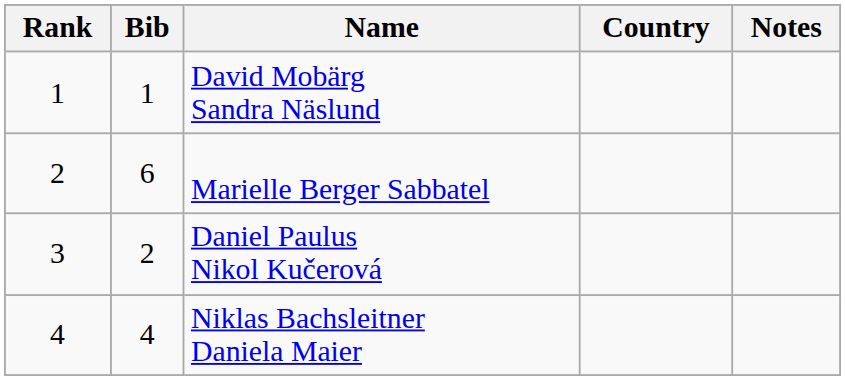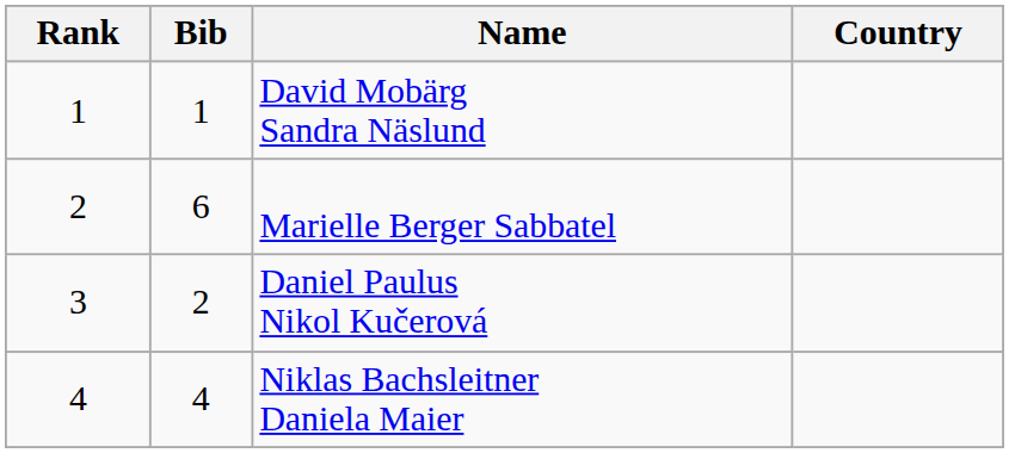- column: Notes
